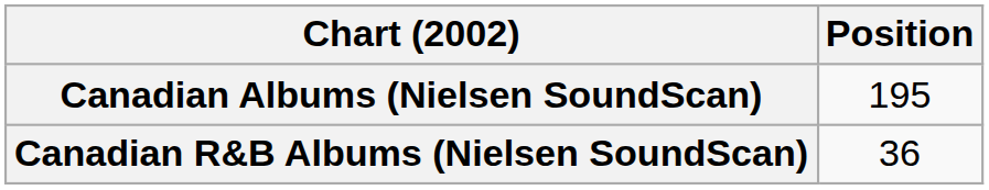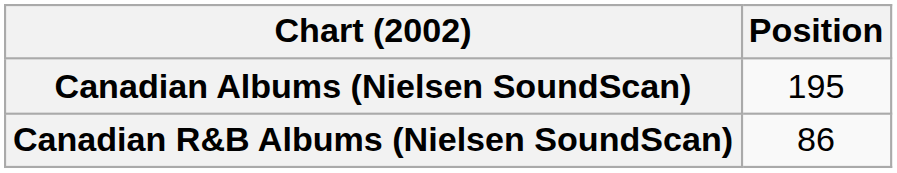Canadian R&B Albums (Nielsen SoundScan) | Position: 36 -> 86
